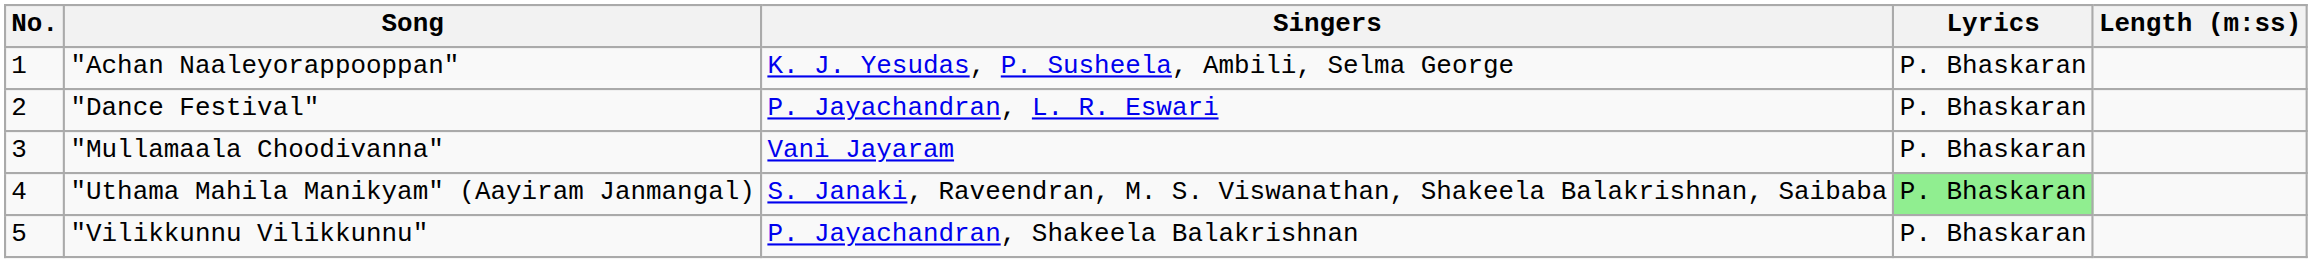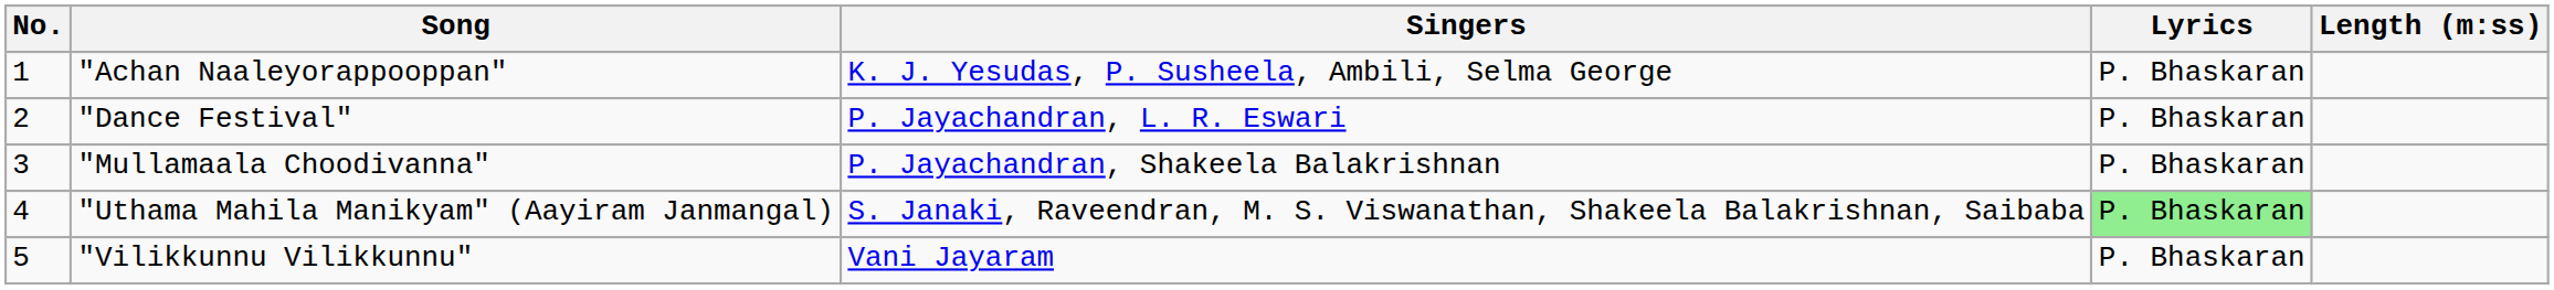"Mullamaala Choodivanna" | Singers: Vani Jayaram -> P. Jayachandran, Shakeela Balakrishnan
"Vilikkunnu Vilikkunnu" | Singers: P. Jayachandran, Shakeela Balakrishnan -> Vani Jayaram
